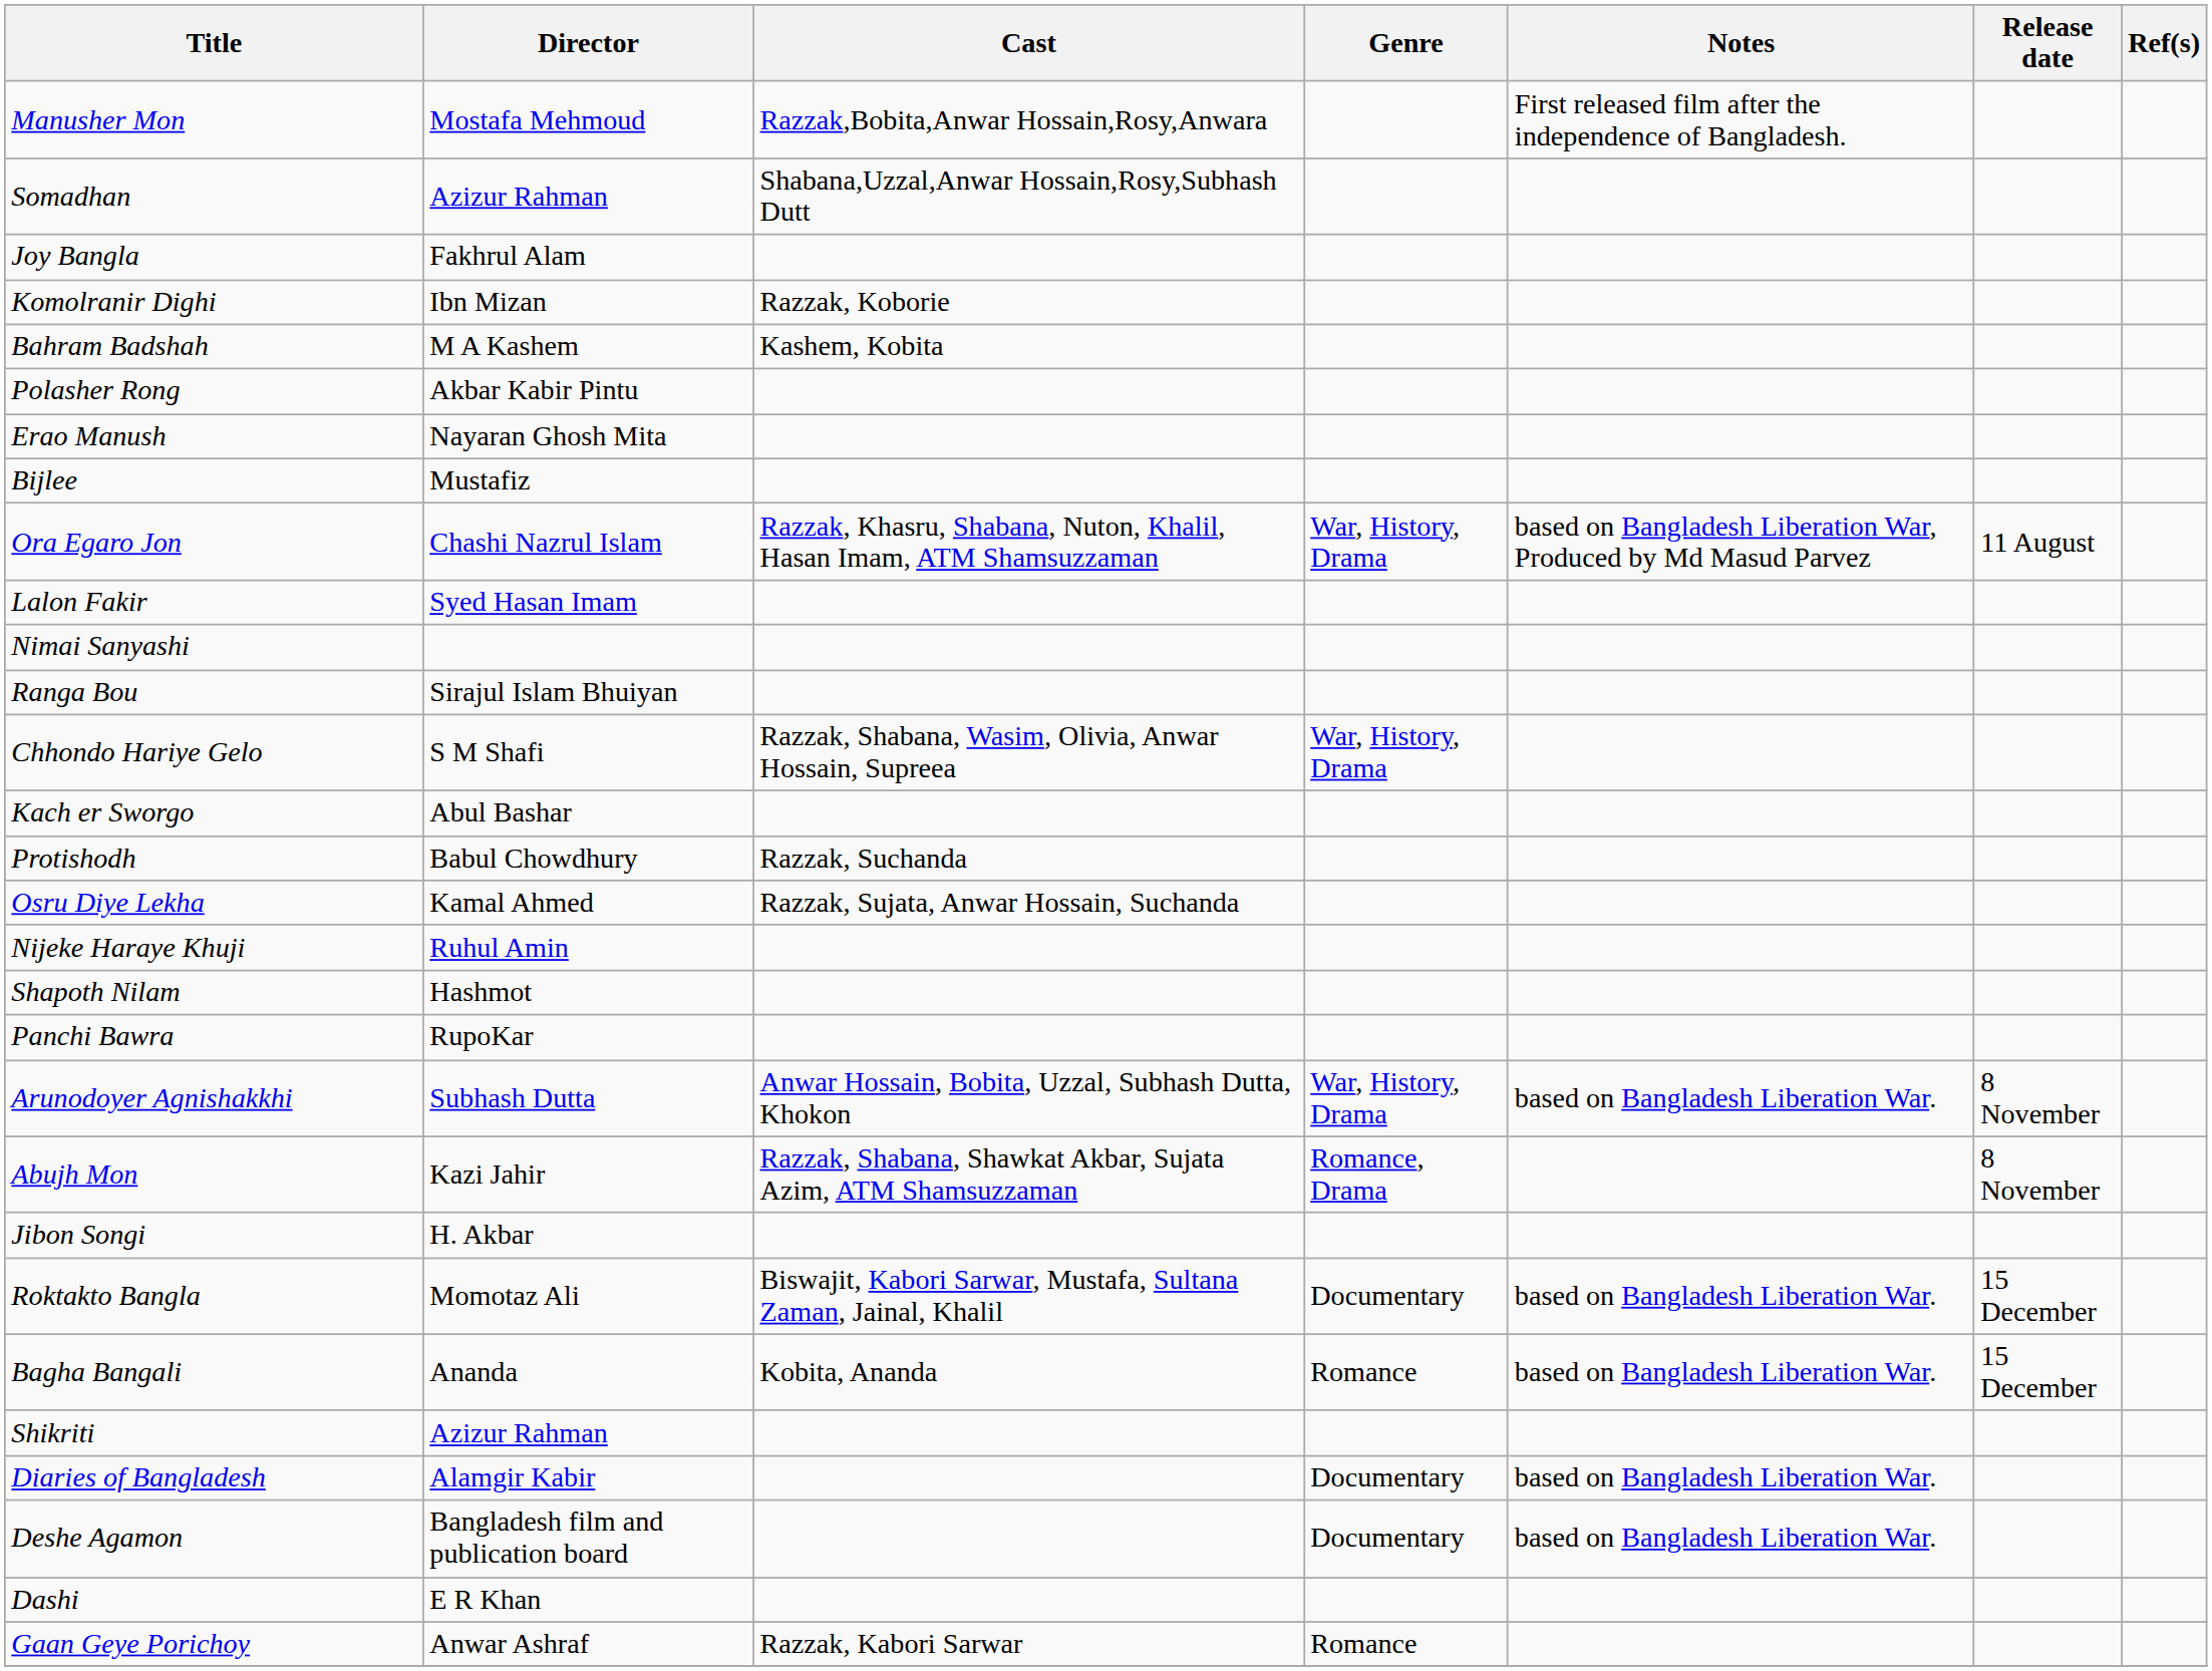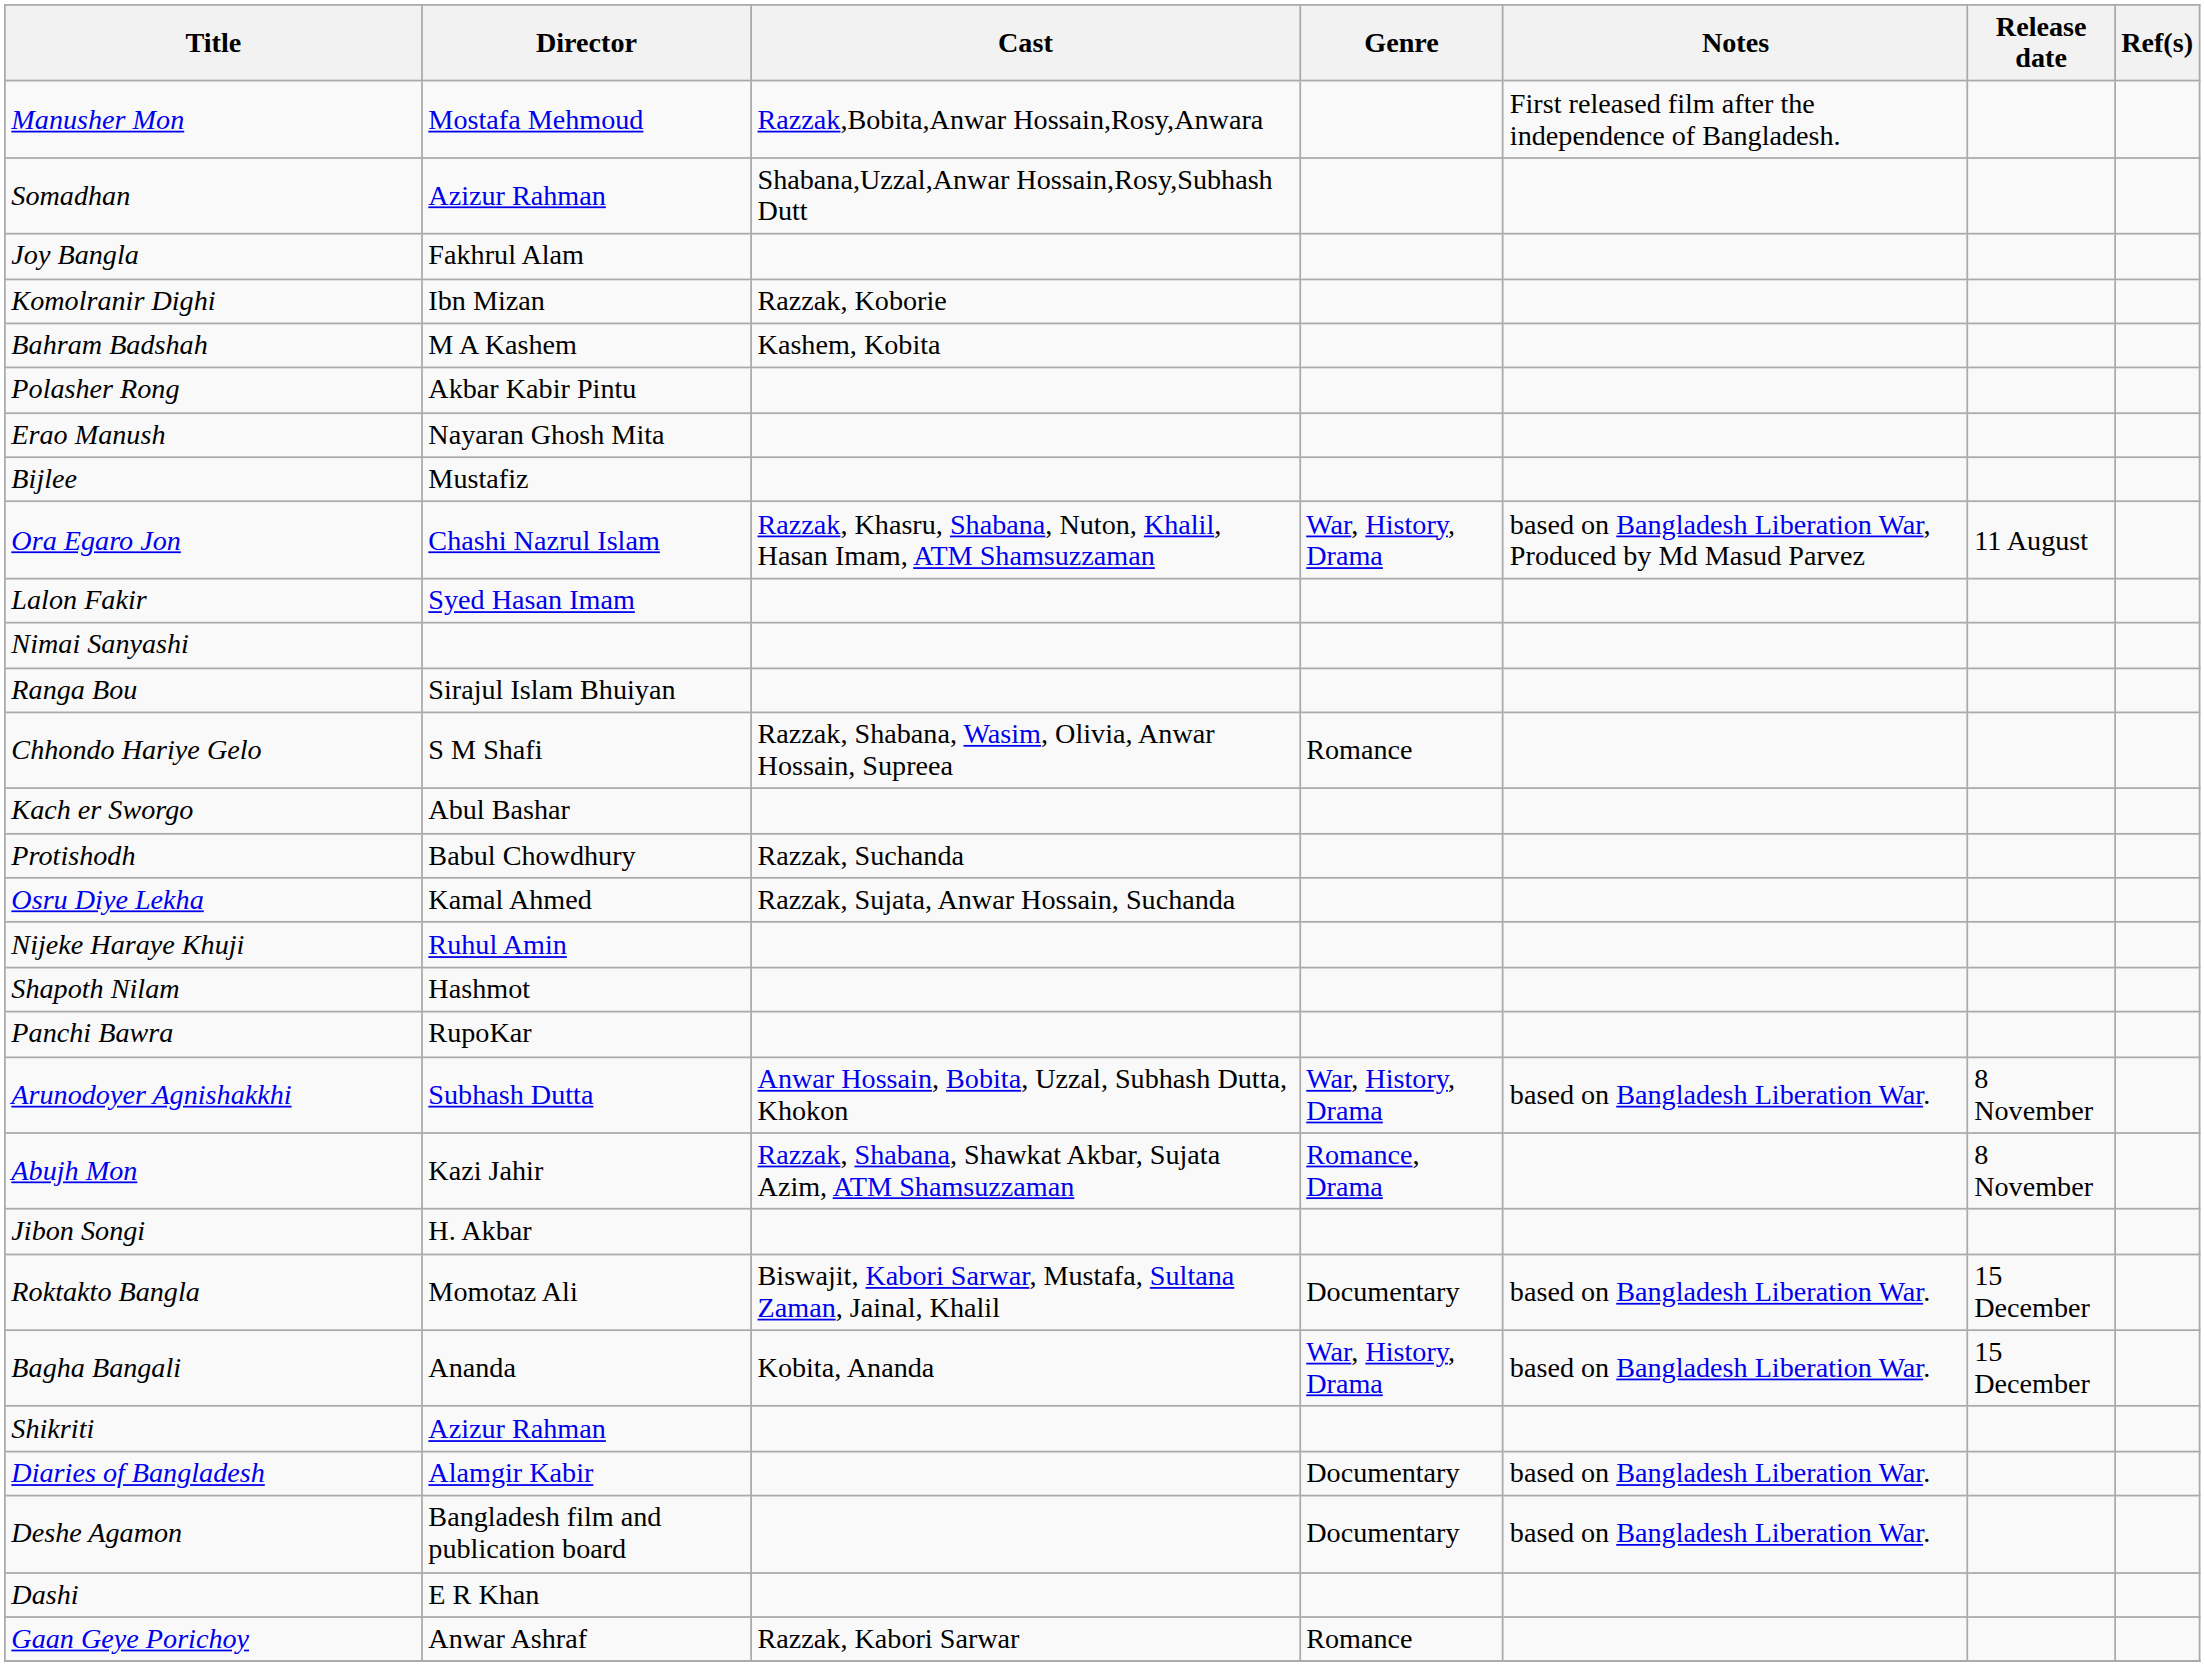Chhondo Hariye Gelo | Genre: War, History, Drama -> Romance
Bagha Bangali | Genre: Romance -> War, History, Drama
